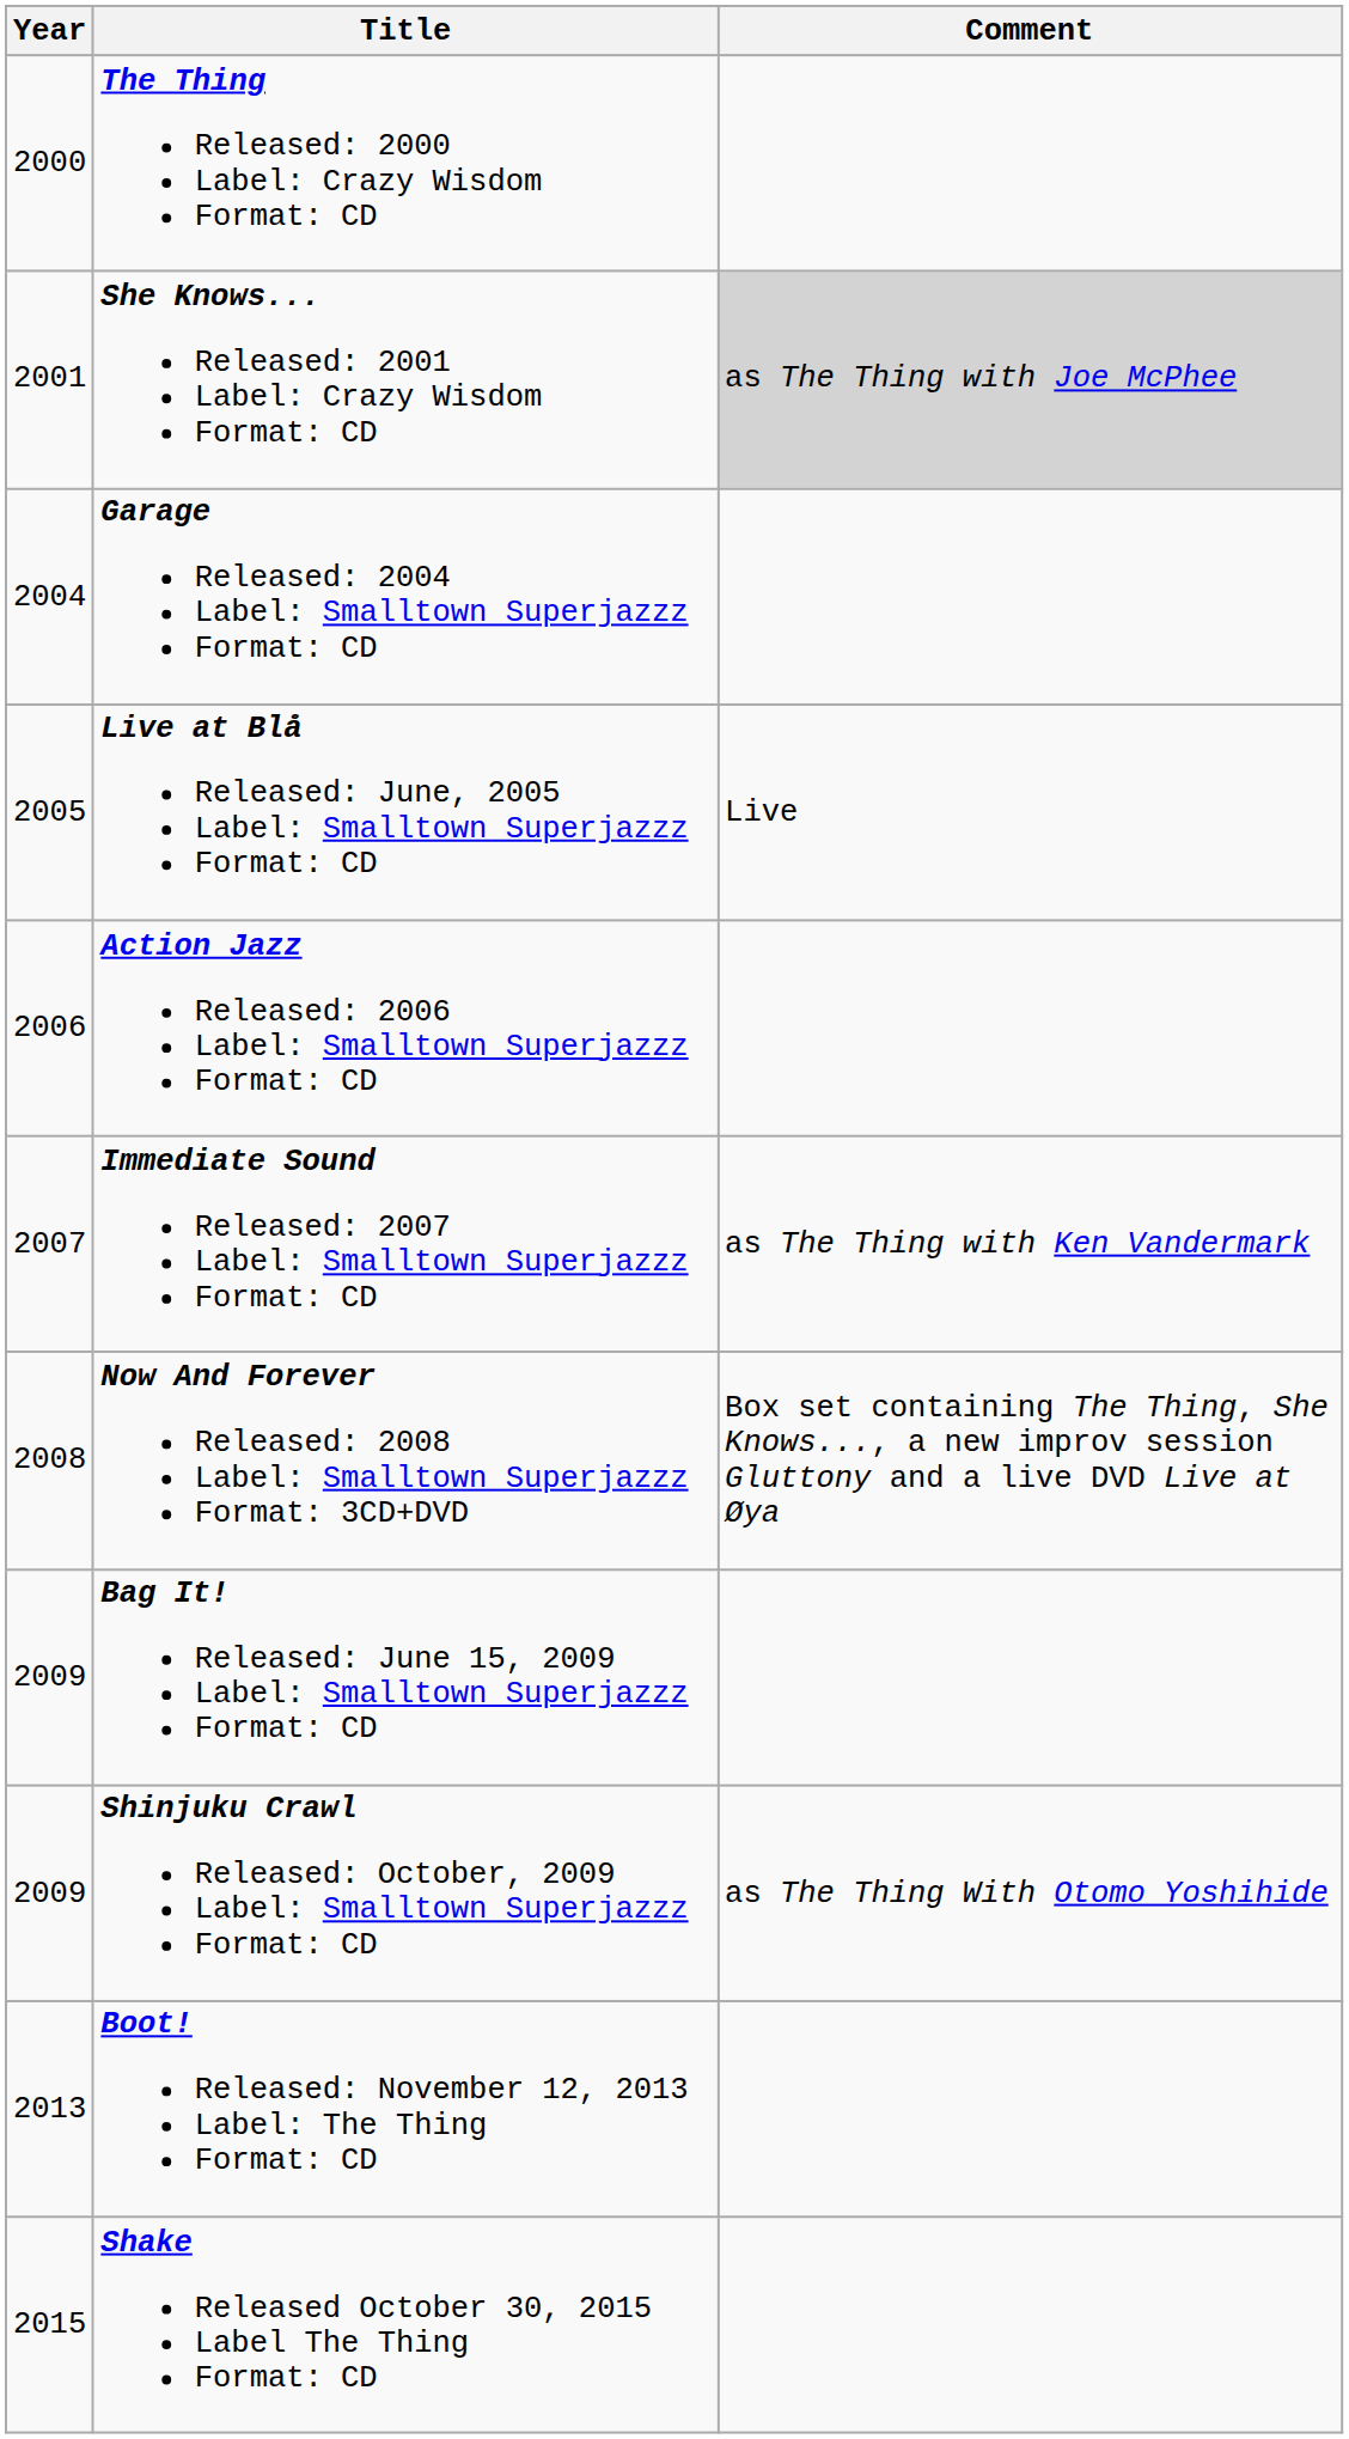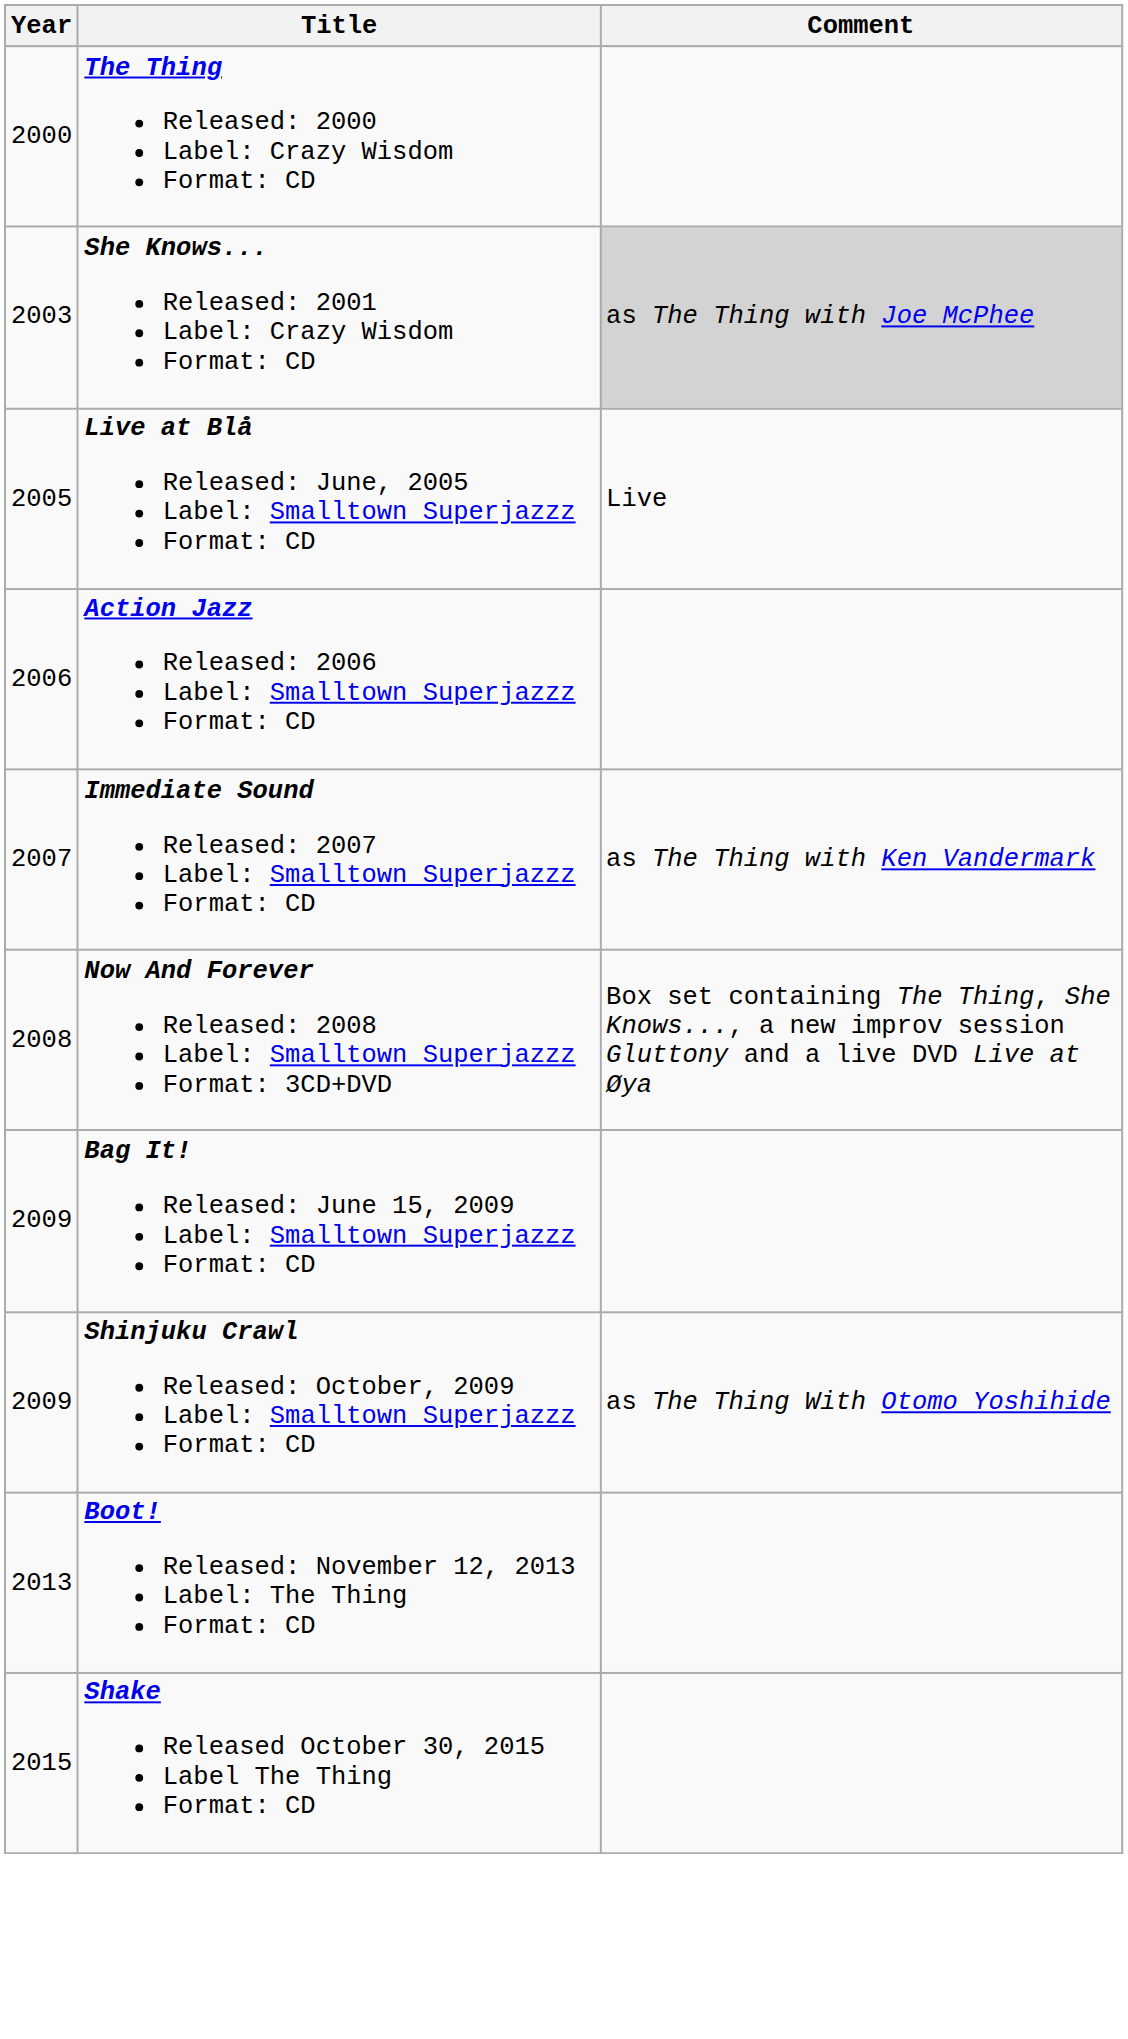She Knows... Released: 2001 Label: Crazy Wisdom Format: CD | Year: 2001 -> 2003
- row: 2004 | Garage Released: 2004 Label: Smalltown Superjazzz Format: CD
